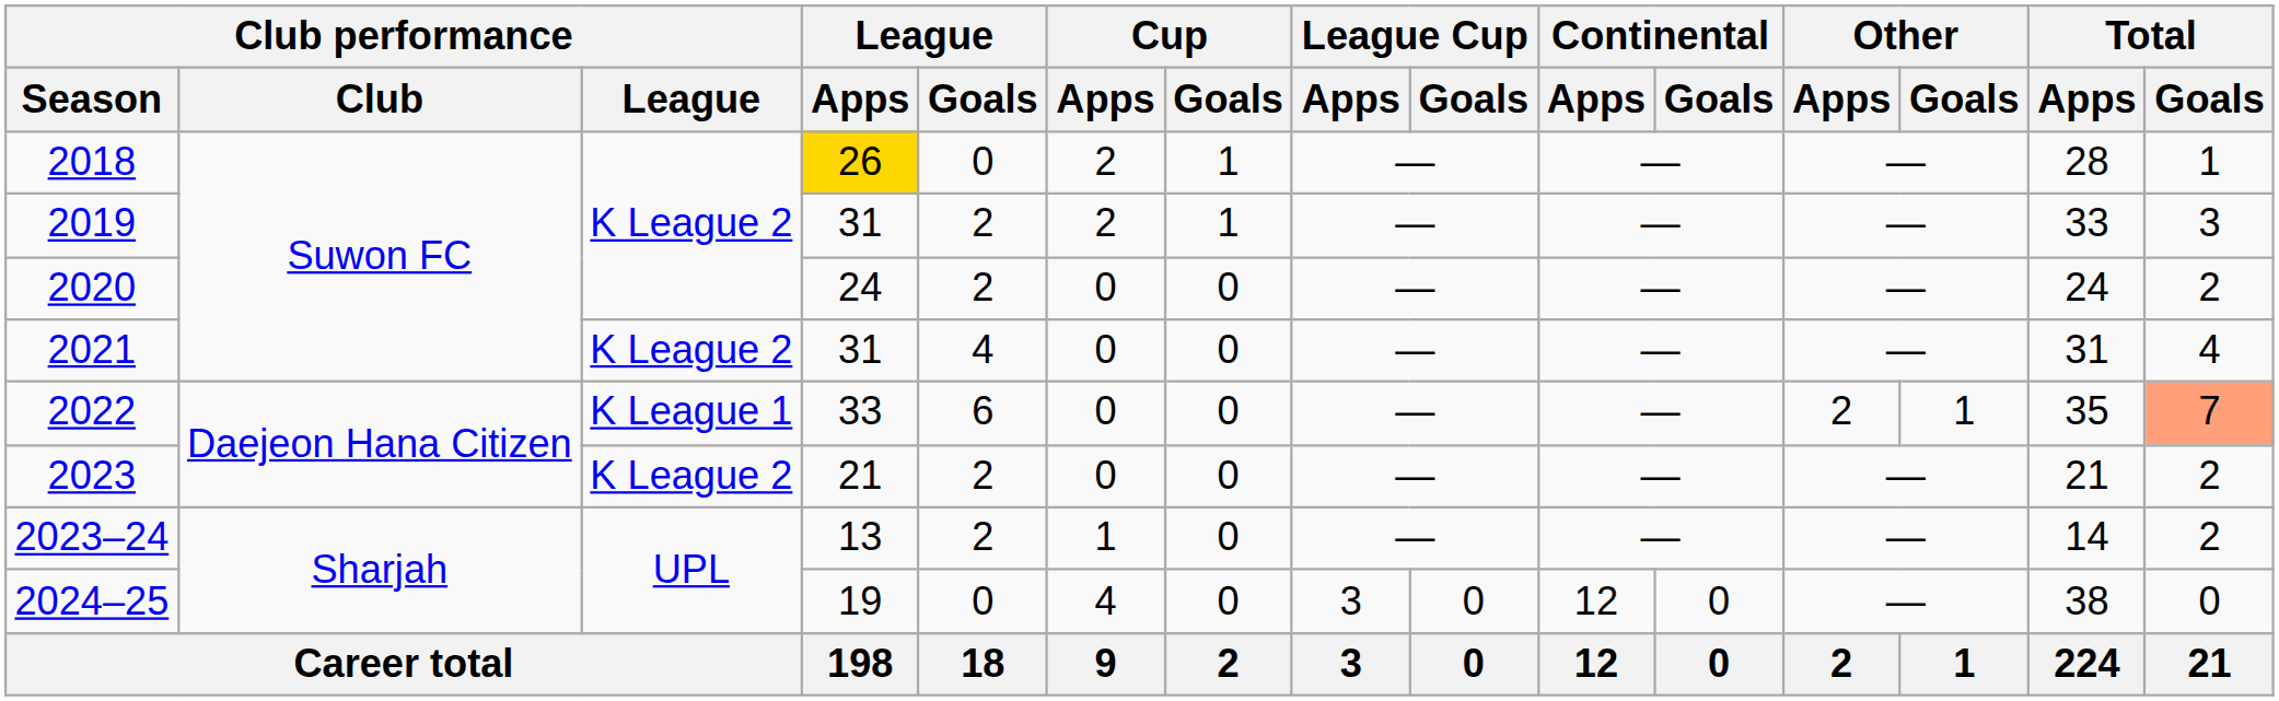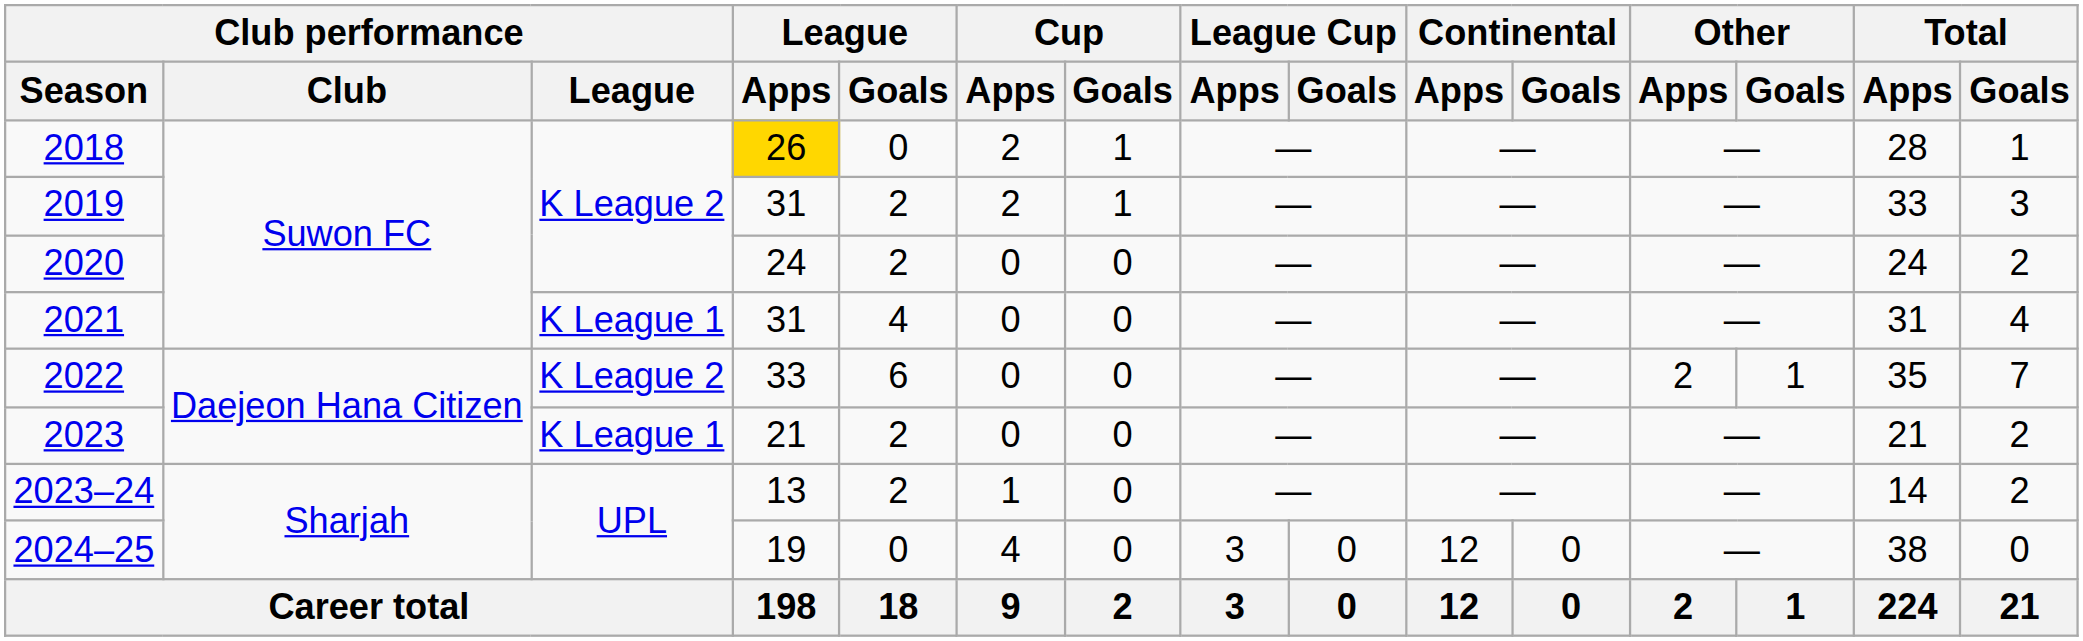2021 | Club performance / League: K League 2 -> K League 1
2022 | Club performance / League: K League 1 -> K League 2
2022 | Total / Goals: lightsalmon background -> no background
2023 | Club performance / League: K League 2 -> K League 1
